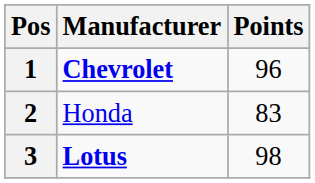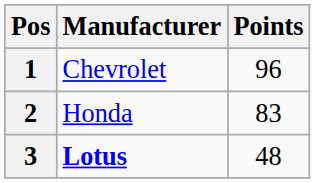1 | Manufacturer: bold -> normal
3 | Points: 98 -> 48
